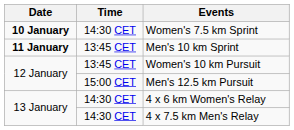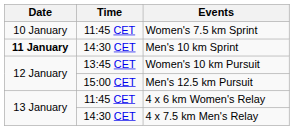Women's 7.5 km Sprint | Date: bold -> normal
Women's 7.5 km Sprint | Time: 14:30 CET -> 11:45 CET
Men's 10 km Sprint | Time: 13:45 CET -> 14:30 CET
4 x 6 km Women's Relay | Time: 14:30 CET -> 11:45 CET
